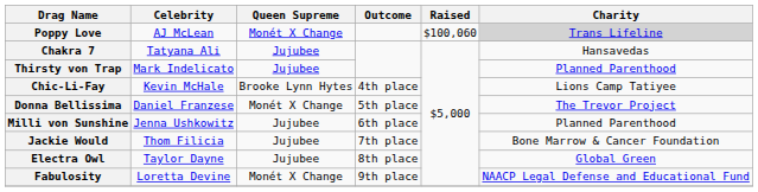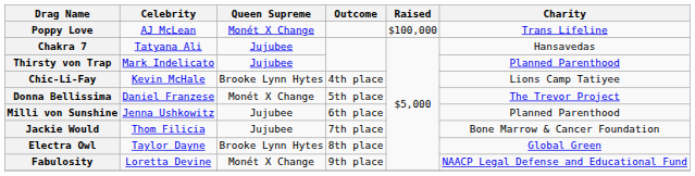Poppy Love | Raised: $100,060 -> $100,000
Poppy Love | Charity: lightgrey background -> no background
Electra Owl | Queen Supreme: Jujubee -> Brooke Lynn Hytes
